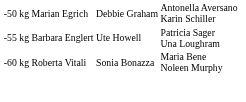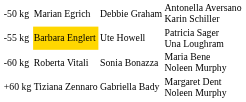-55 kg | column 2: no background -> gold background
+ row: +60 kg | Tiziana Zennaro | Gabriella Bady | Margaret Dent Noleen Murphy
